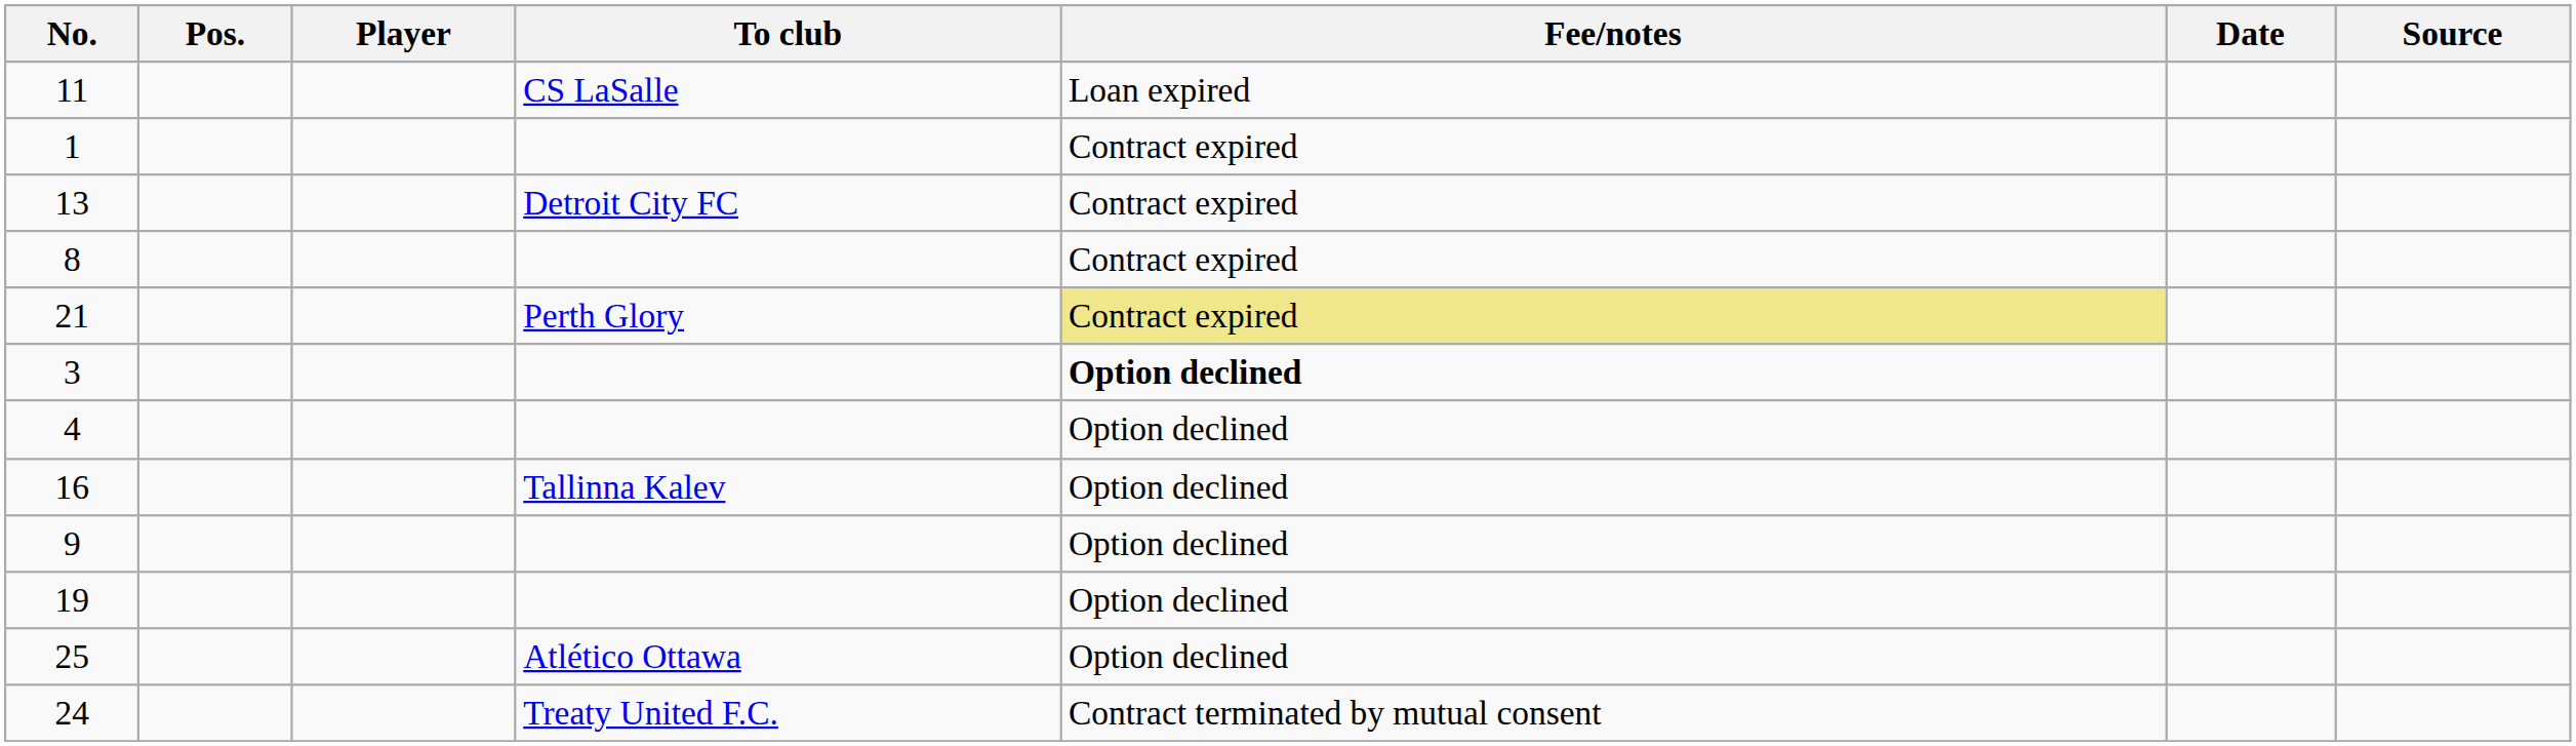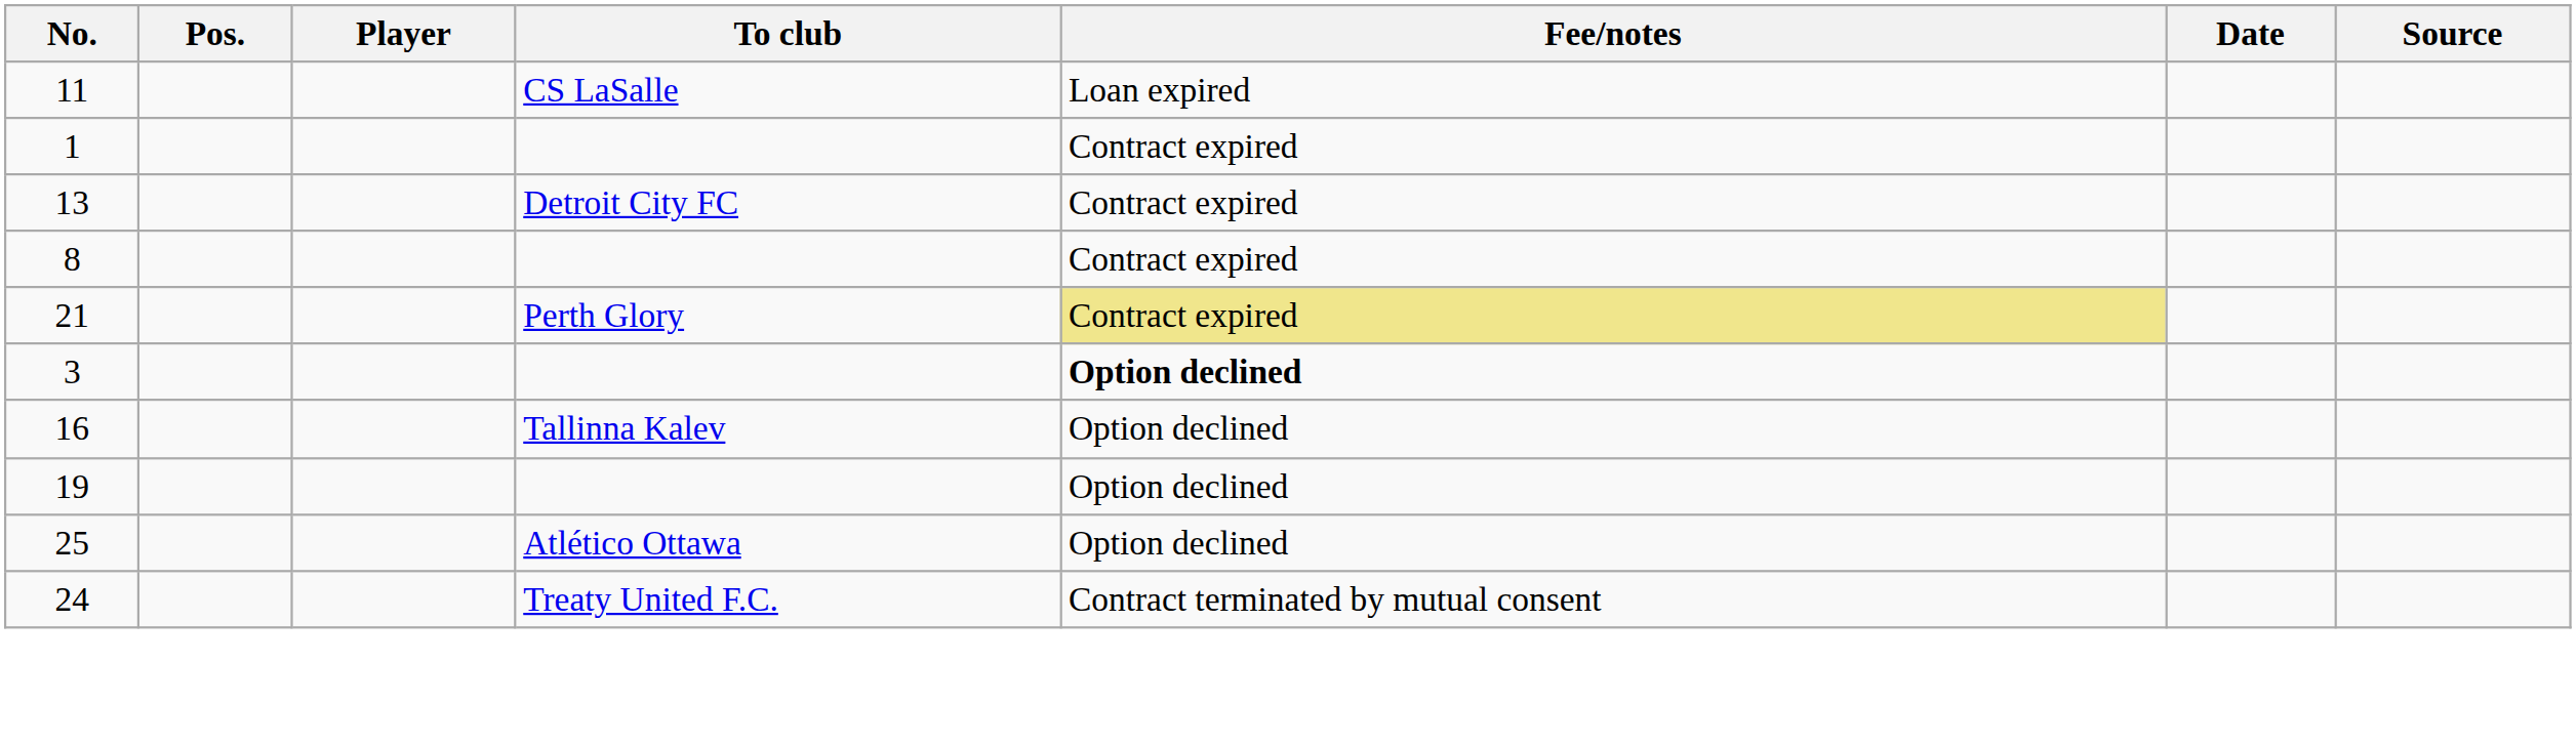- row: 4 | Option declined
- row: 9 | Option declined
